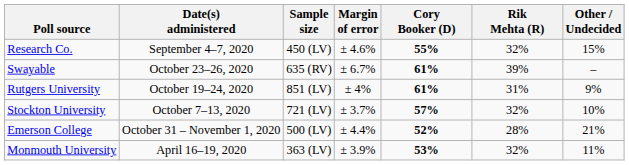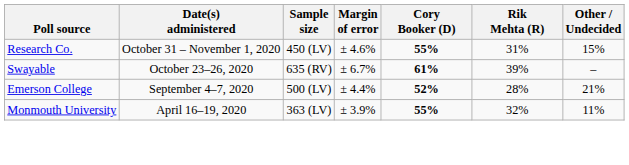Research Co. | Date(s) administered: September 4–7, 2020 -> October 31 – November 1, 2020
Research Co. | Rik Mehta (R): 32% -> 31%
- row: Rutgers University | October 19–24, 2020 | 851 (LV) | ± 4% | 61% | 31% | 9%
- row: Stockton University | October 7–13, 2020 | 721 (LV) | ± 3.7% | 57% | 32% | 10%
Emerson College | Date(s) administered: October 31 – November 1, 2020 -> September 4–7, 2020
Monmouth University | Cory Booker (D): 53% -> 55%
